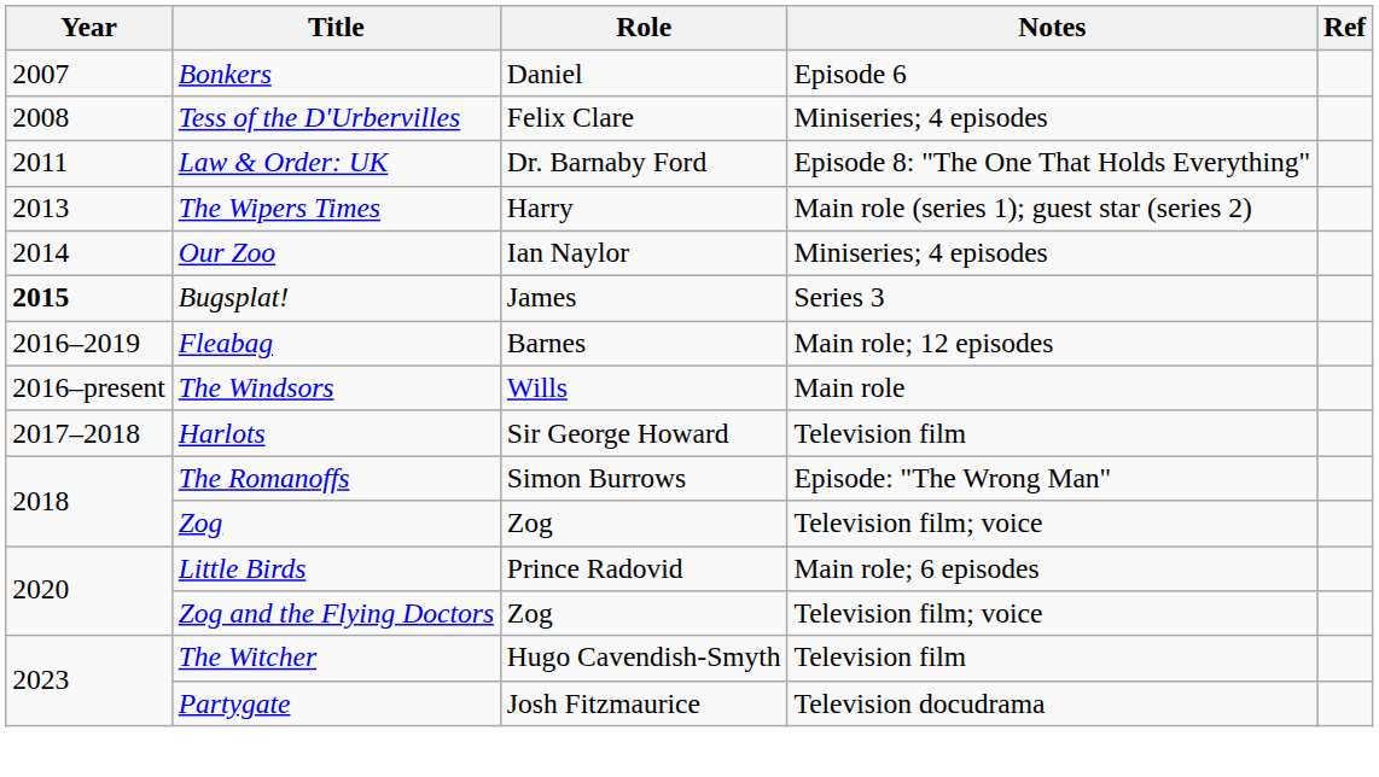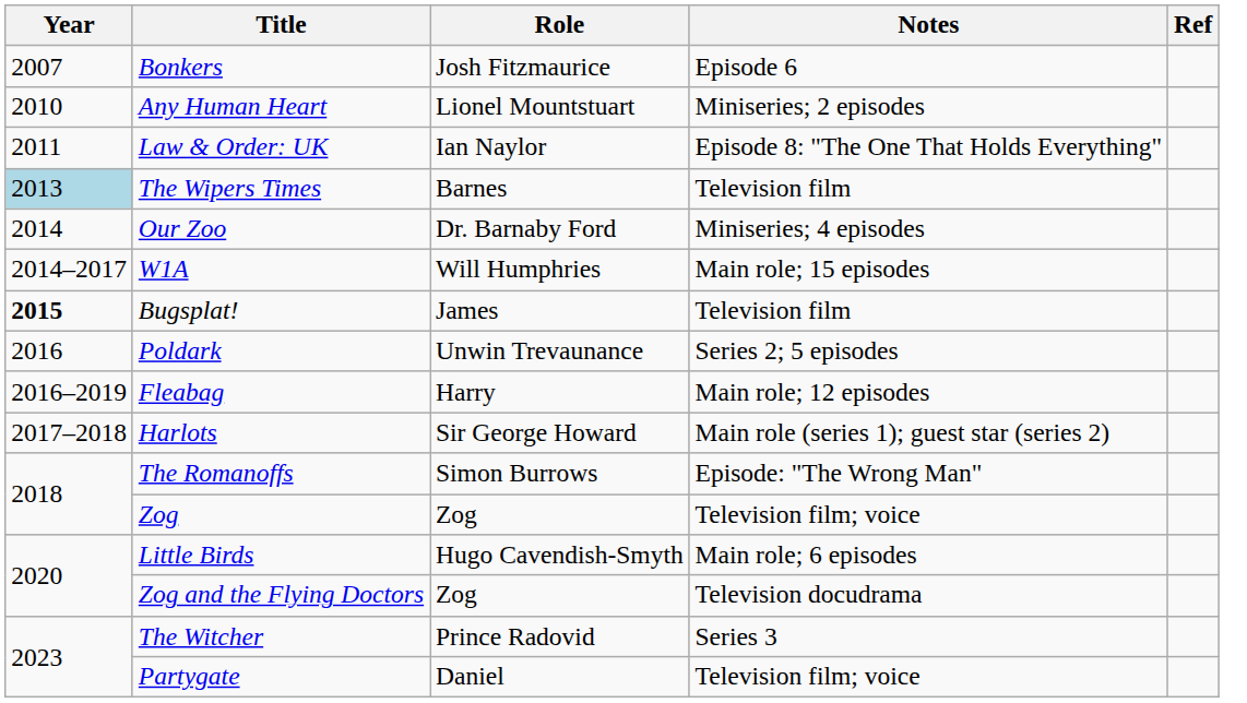Bonkers | Role: Daniel -> Josh Fitzmaurice
- row: 2008 | Tess of the D'Urbervilles | Felix Clare | Miniseries; 4 episodes
+ row: 2010 | Any Human Heart | Lionel Mountstuart | Miniseries; 2 episodes
Law & Order: UK | Role: Dr. Barnaby Ford -> Ian Naylor
The Wipers Times | Year: no background -> lightblue background
The Wipers Times | Role: Harry -> Barnes
The Wipers Times | Notes: Main role (series 1); guest star (series 2) -> Television film
Our Zoo | Role: Ian Naylor -> Dr. Barnaby Ford
+ row: 2014–2017 | W1A | Will Humphries | Main role; 15 episodes
Bugsplat! | Notes: Series 3 -> Television film
+ row: 2016 | Poldark | Unwin Trevaunance | Series 2; 5 episodes
Fleabag | Role: Barnes -> Harry
- row: 2016–present | The Windsors | Wills | Main role
Harlots | Notes: Television film -> Main role (series 1); guest star (series 2)
Little Birds | Role: Prince Radovid -> Hugo Cavendish-Smyth
Zog and the Flying Doctors | Notes: Television film; voice -> Television docudrama
The Witcher | Role: Hugo Cavendish-Smyth -> Prince Radovid
The Witcher | Notes: Television film -> Series 3
Partygate | Role: Josh Fitzmaurice -> Daniel
Partygate | Notes: Television docudrama -> Television film; voice
